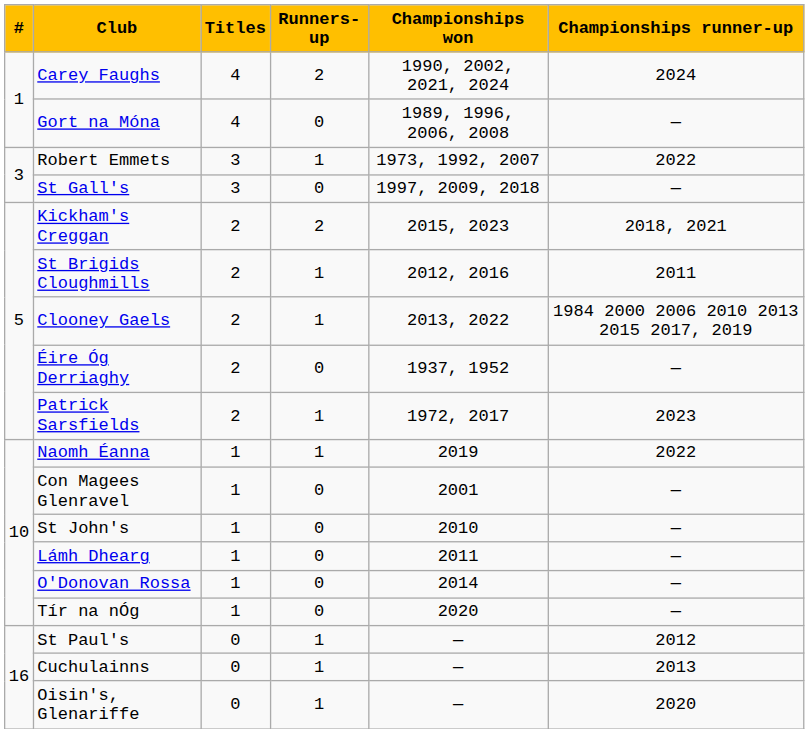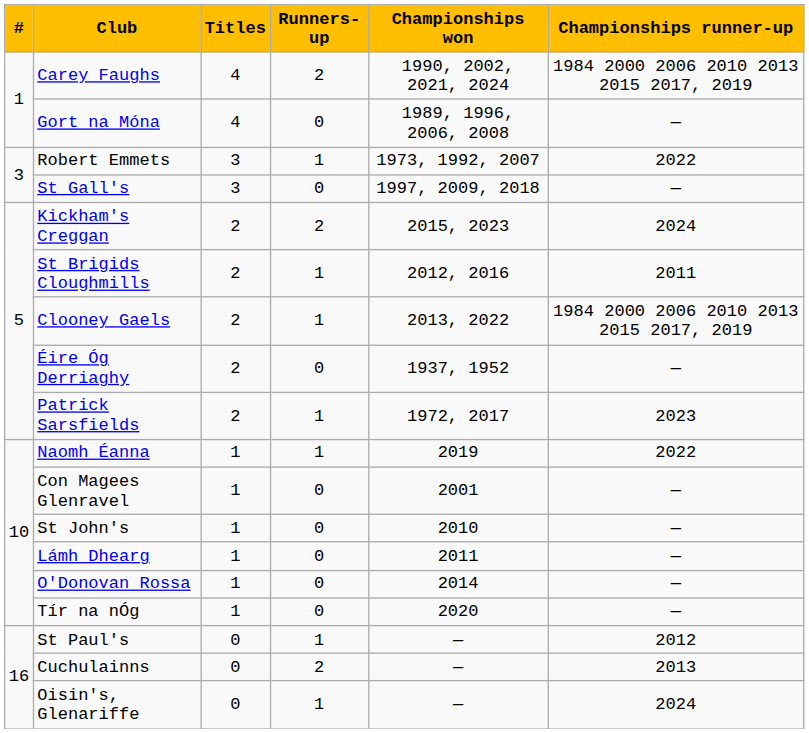Carey Faughs | Championships runner-up: 2024 -> 1984 2000 2006 2010 2013 2015 2017, 2019
Kickham's Creggan | Championships runner-up: 2018, 2021 -> 2024
Cuchulainns | Runners-up: 1 -> 2
Oisin's, Glenariffe | Championships runner-up: 2020 -> 2024
